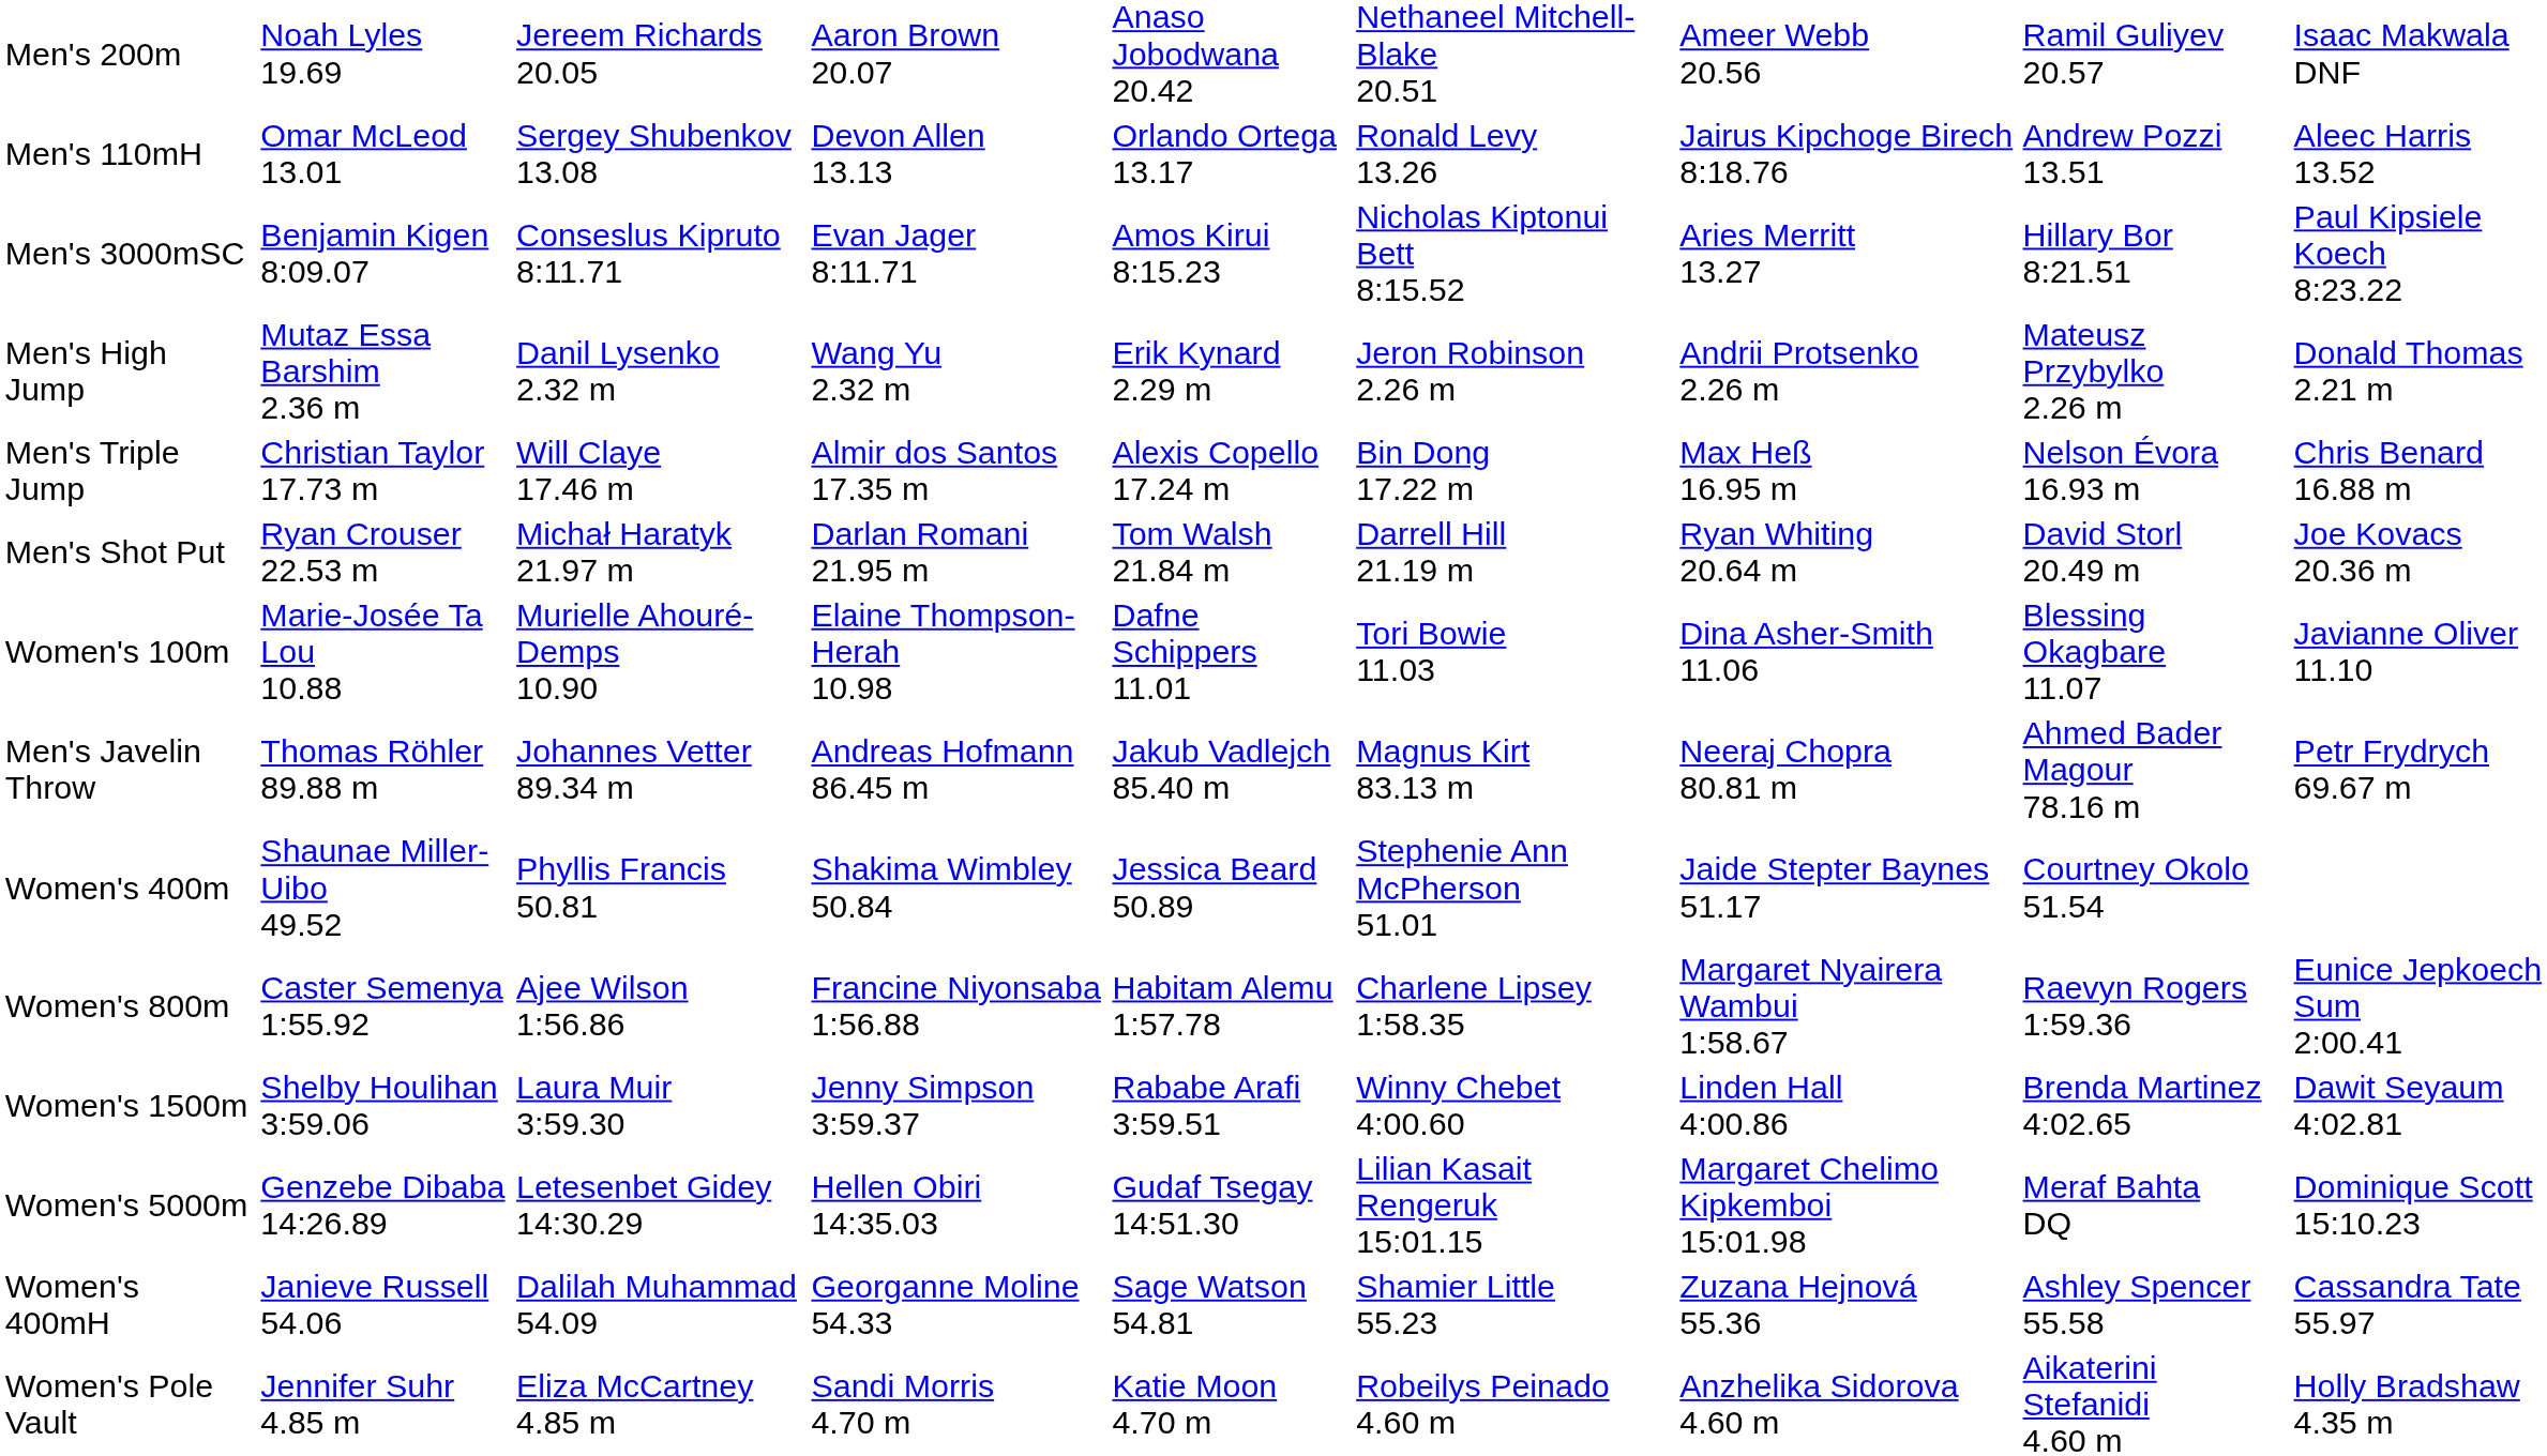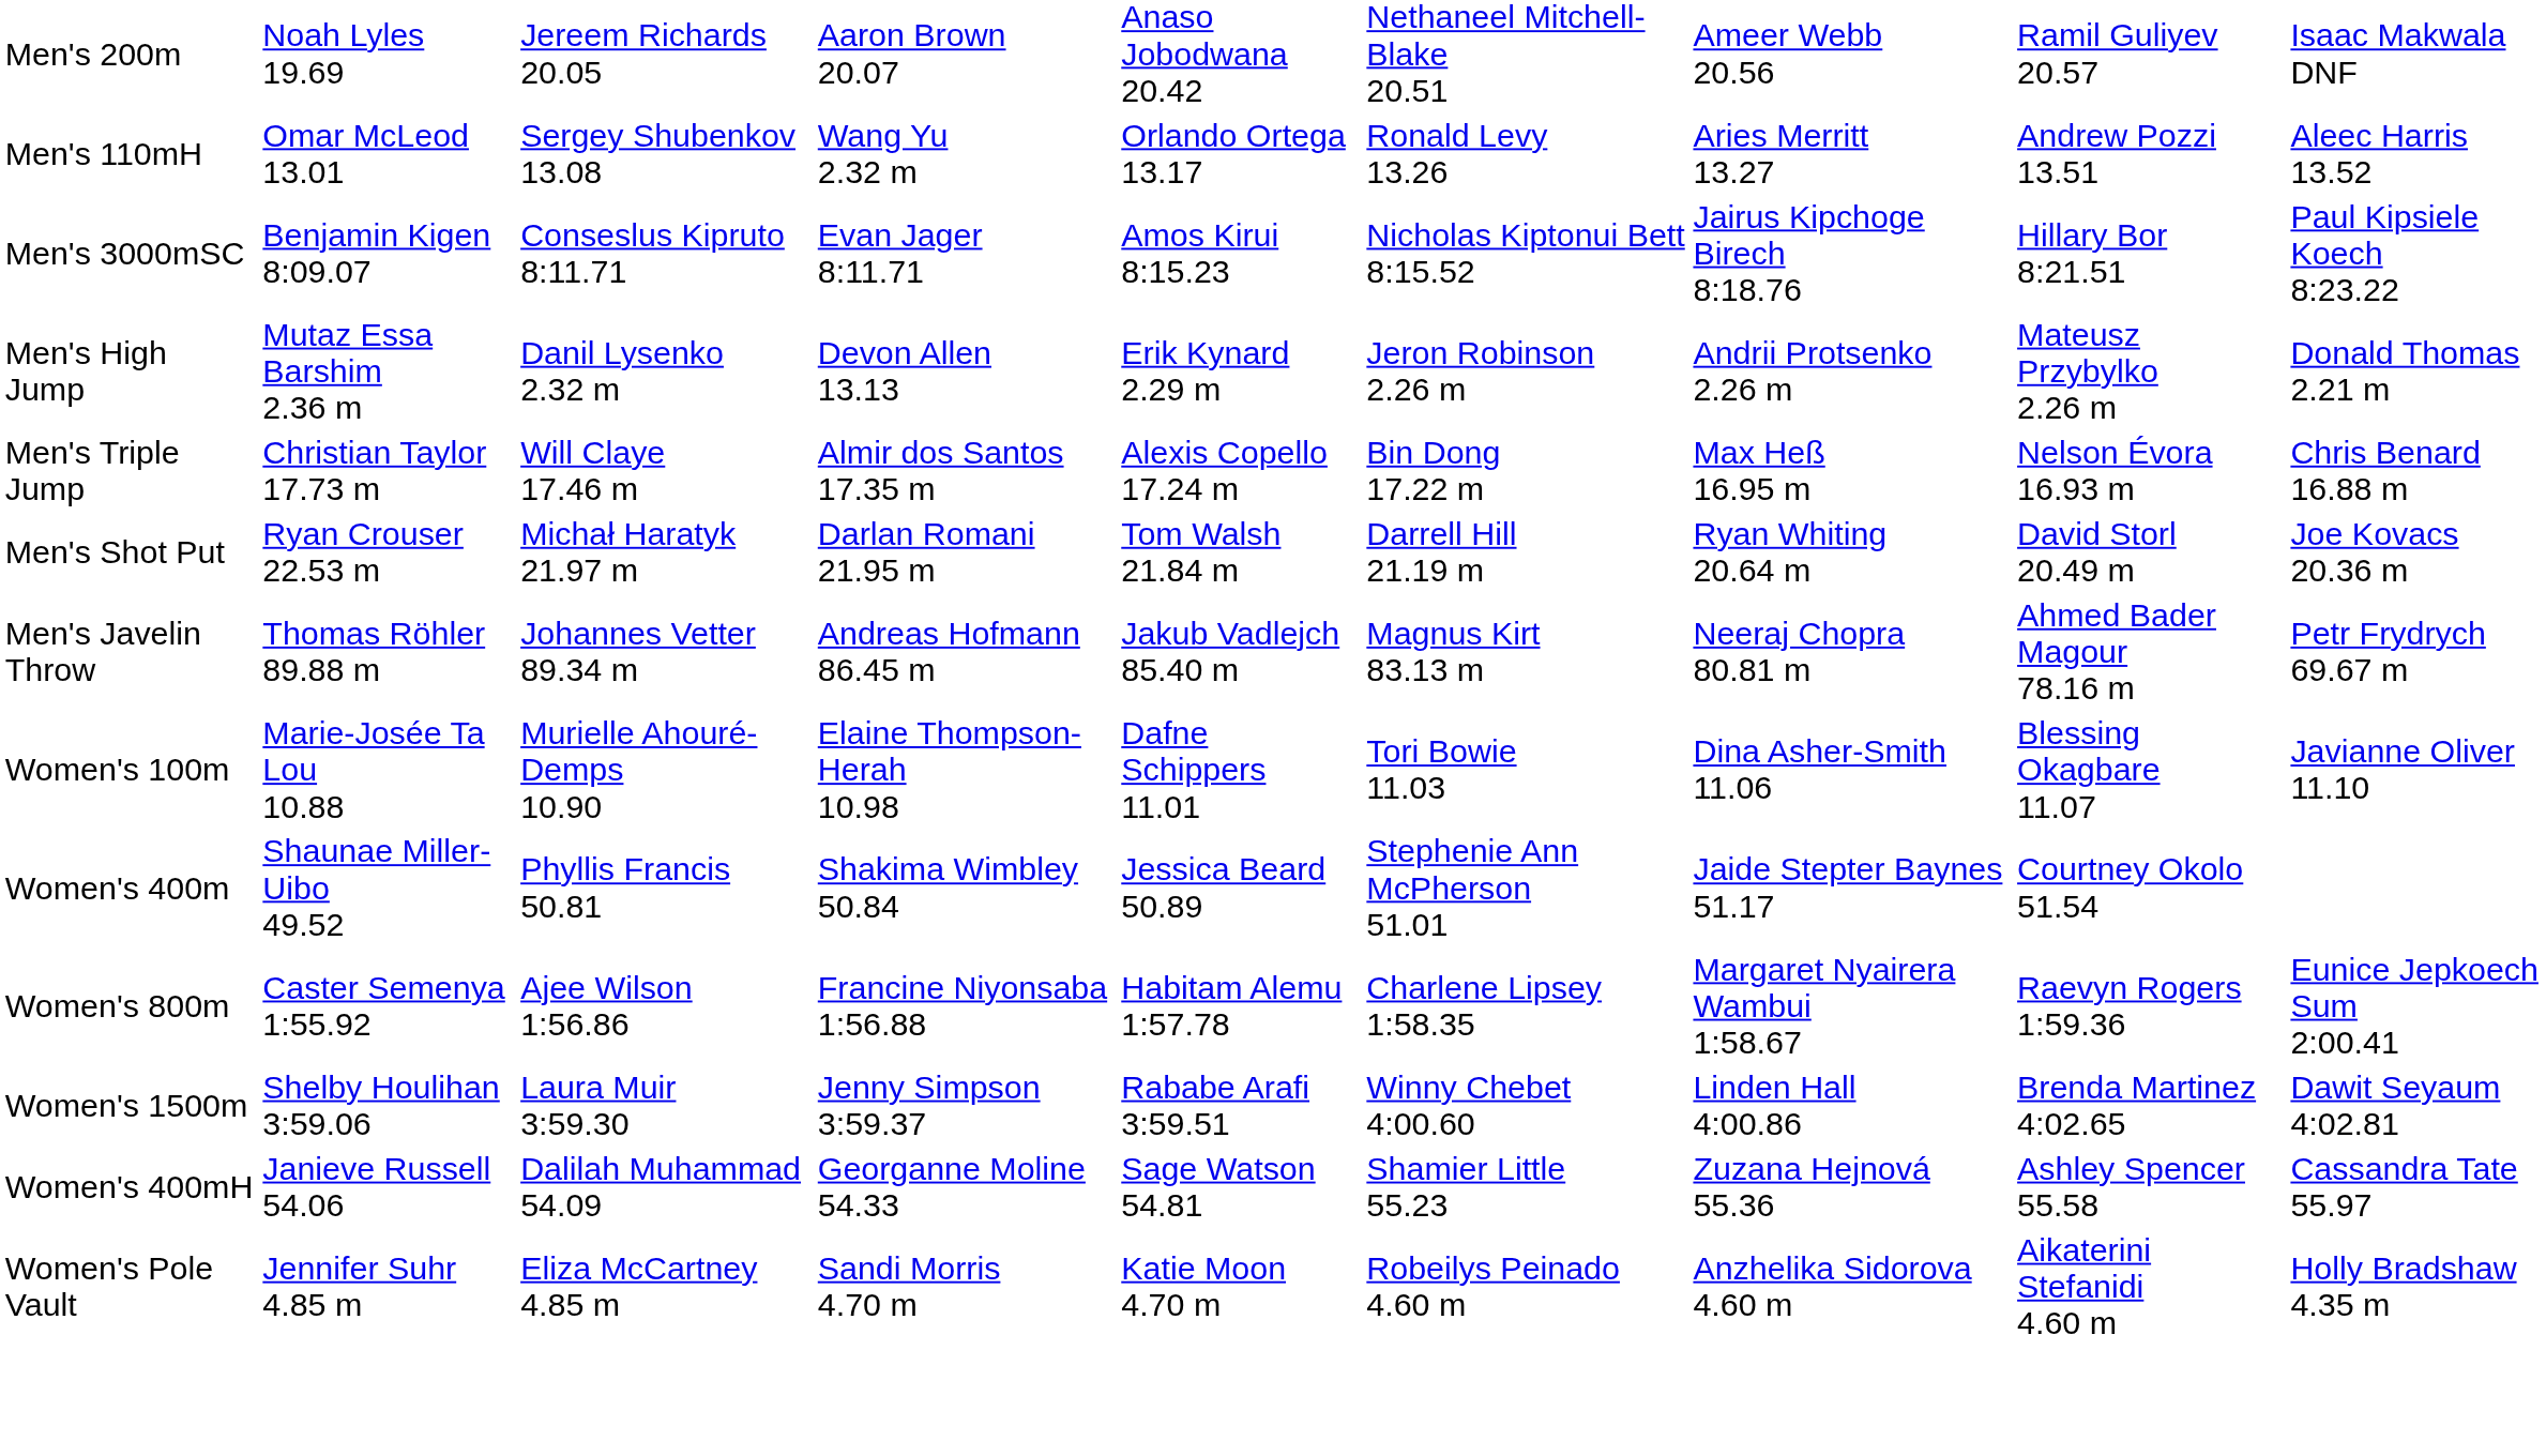Men's 110mH | column 4: Devon Allen 13.13 -> Wang Yu 2.32 m
Men's 110mH | column 7: Jairus Kipchoge Birech 8:18.76 -> Aries Merritt 13.27
Men's 3000mSC | column 7: Aries Merritt 13.27 -> Jairus Kipchoge Birech 8:18.76
Men's High Jump | column 4: Wang Yu 2.32 m -> Devon Allen 13.13
rows swapped: Men's Javelin Throw <-> Women's 100m
- row: Women's 5000m | Genzebe Dibaba 14:26.89 | Letesenbet Gidey 14:30.29 | Hellen Obiri 14:35.03 | Gudaf Tsegay 14:51.30 | Lilian Kasait Rengeruk 15:01.15 | Margaret Chelimo Kipkemboi 15:01.98 | Meraf Bahta DQ | Dominique Scott 15:10.23
